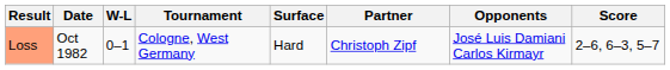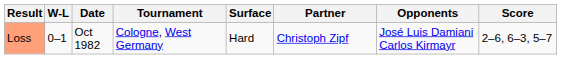columns swapped: W-L <-> Date
